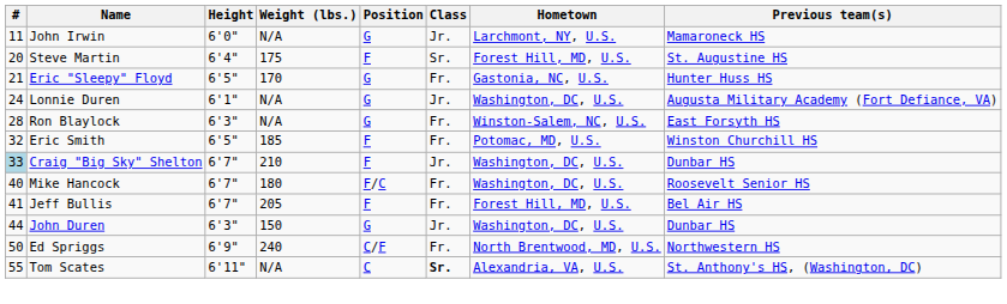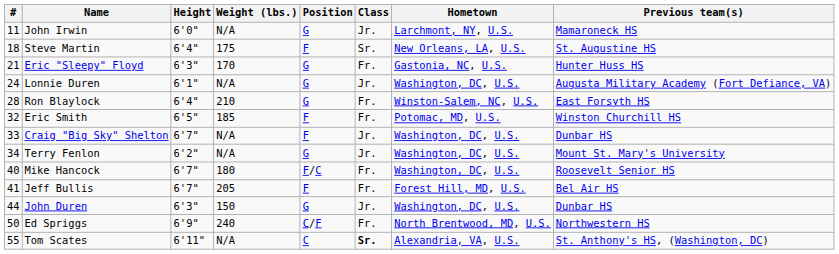Steve Martin | #: 20 -> 18
Steve Martin | Hometown: Forest Hill, MD, U.S. -> New Orleans, LA, U.S.
Eric "Sleepy" Floyd | Height: 6'5" -> 6'3"
Ron Blaylock | Height: 6'3" -> 6'4"
Ron Blaylock | Weight (lbs.): N/A -> 210
Craig "Big Sky" Shelton | #: lightblue background -> no background
Craig "Big Sky" Shelton | Weight (lbs.): 210 -> N/A
+ row: 34 | Terry Fenlon | 6'2" | N/A | G | Jr. | Washington, DC, U.S. | Mount St. Mary's University
